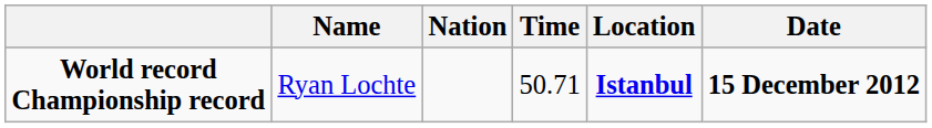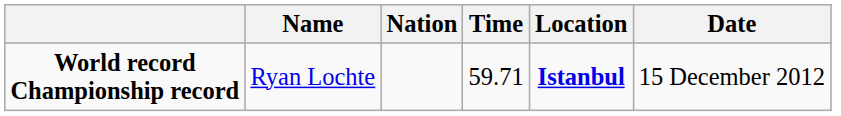World record Championship record | Time: 50.71 -> 59.71
World record Championship record | Date: bold -> normal
